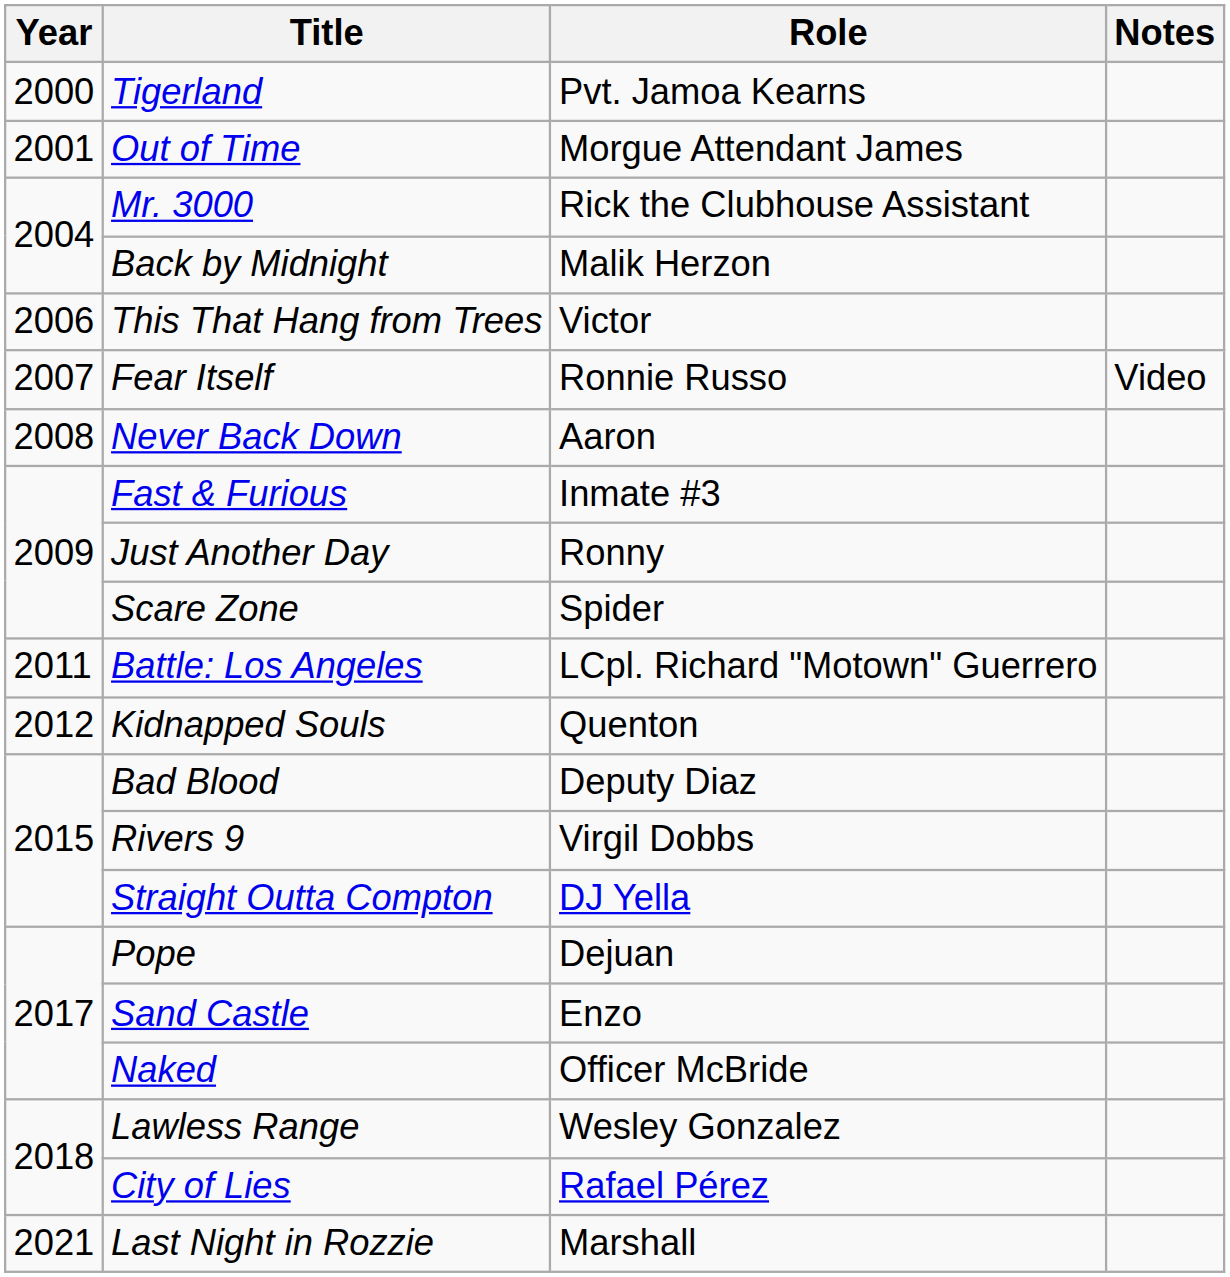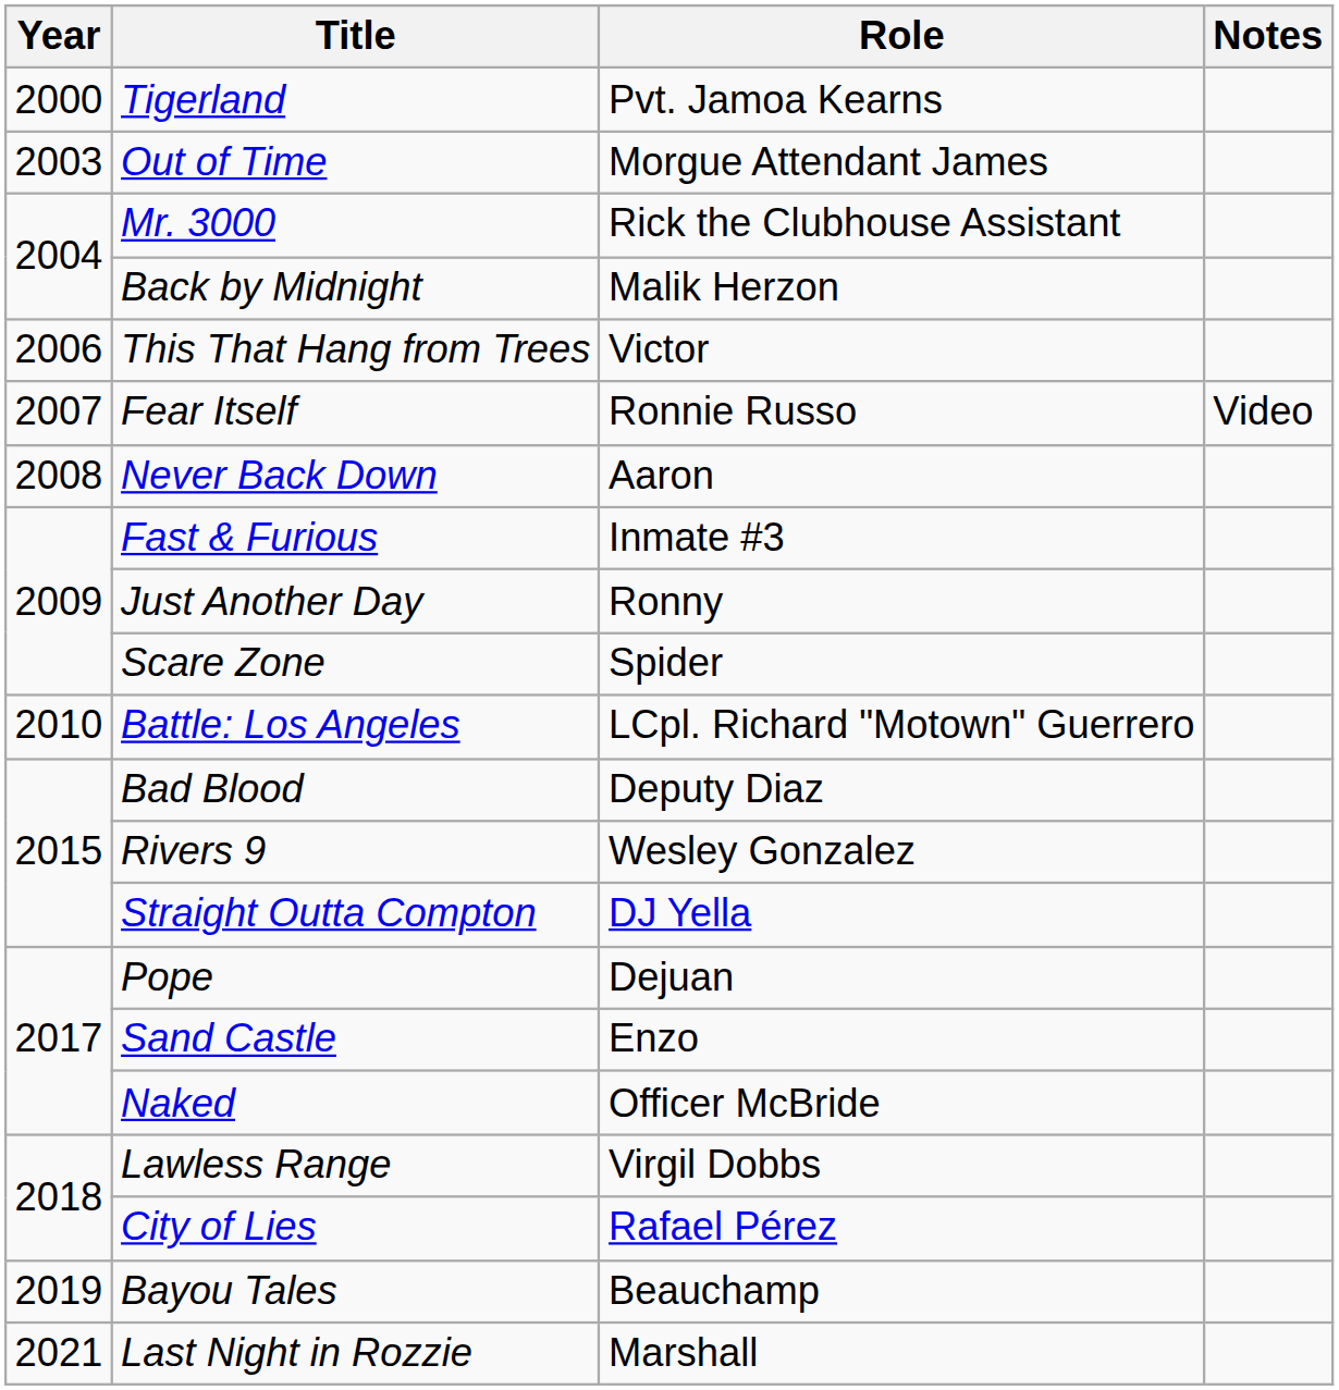Out of Time | Year: 2001 -> 2003
Battle: Los Angeles | Year: 2011 -> 2010
- row: 2012 | Kidnapped Souls | Quenton
Rivers 9 | Role: Virgil Dobbs -> Wesley Gonzalez
Lawless Range | Role: Wesley Gonzalez -> Virgil Dobbs
+ row: 2019 | Bayou Tales | Beauchamp
